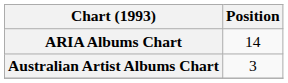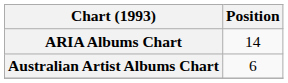Australian Artist Albums Chart | Position: 3 -> 6
